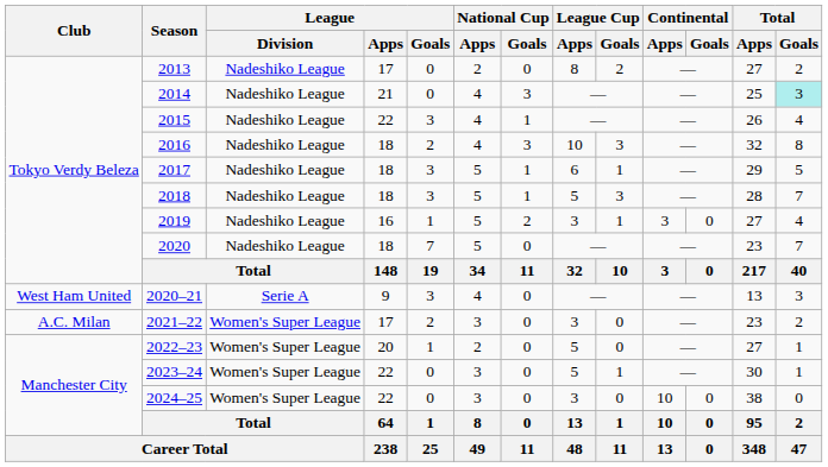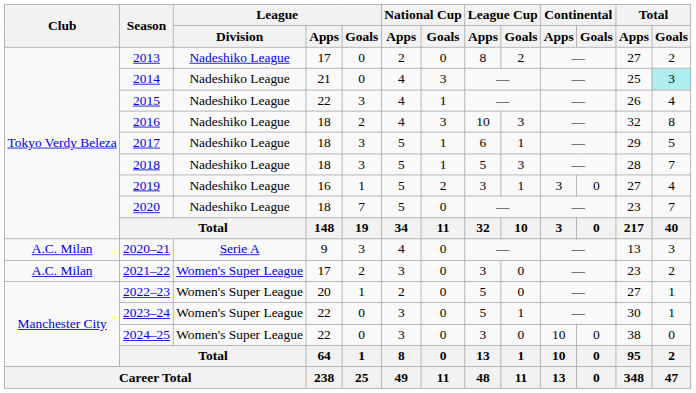2020–21 | Club: West Ham United -> A.C. Milan
